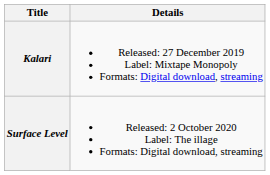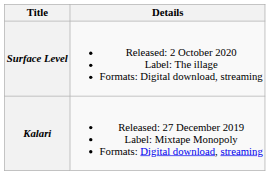rows swapped: Kalari <-> Surface Level
